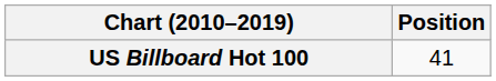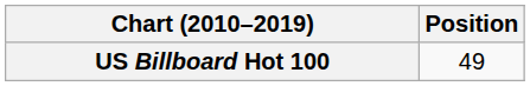US Billboard Hot 100 | Position: 41 -> 49
